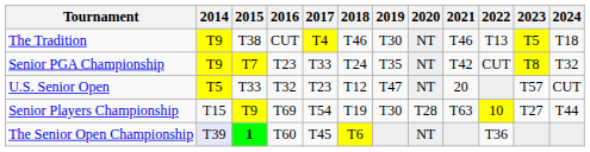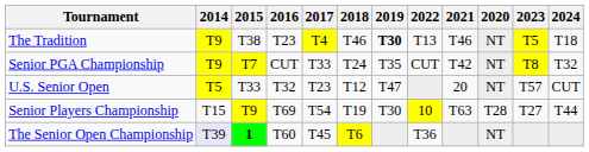columns swapped: 2020 <-> 2022
The Tradition | 2016: CUT -> T23
The Tradition | 2019: normal -> bold
Senior PGA Championship | 2016: T23 -> CUT
